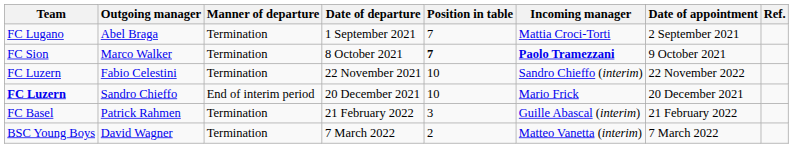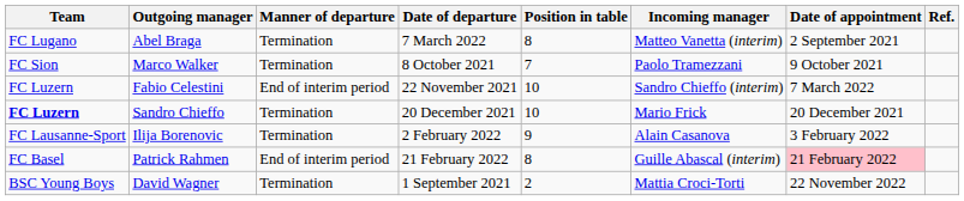Abel Braga | Date of departure: 1 September 2021 -> 7 March 2022
Abel Braga | Position in table: 7 -> 8
Abel Braga | Incoming manager: Mattia Croci-Torti -> Matteo Vanetta (interim)
Marco Walker | Position in table: bold -> normal
Marco Walker | Incoming manager: bold -> normal
Fabio Celestini | Manner of departure: Termination -> End of interim period
Fabio Celestini | Date of appointment: 22 November 2022 -> 7 March 2022
Sandro Chieffo | Manner of departure: End of interim period -> Termination
+ row: FC Lausanne-Sport | Ilija Borenovic | Termination | 2 February 2022 | 9 | Alain Casanova | 3 February 2022
Patrick Rahmen | Manner of departure: Termination -> End of interim period
Patrick Rahmen | Position in table: 3 -> 8
Patrick Rahmen | Date of appointment: no background -> pink background
David Wagner | Date of departure: 7 March 2022 -> 1 September 2021
David Wagner | Incoming manager: Matteo Vanetta (interim) -> Mattia Croci-Torti
David Wagner | Date of appointment: 7 March 2022 -> 22 November 2022
